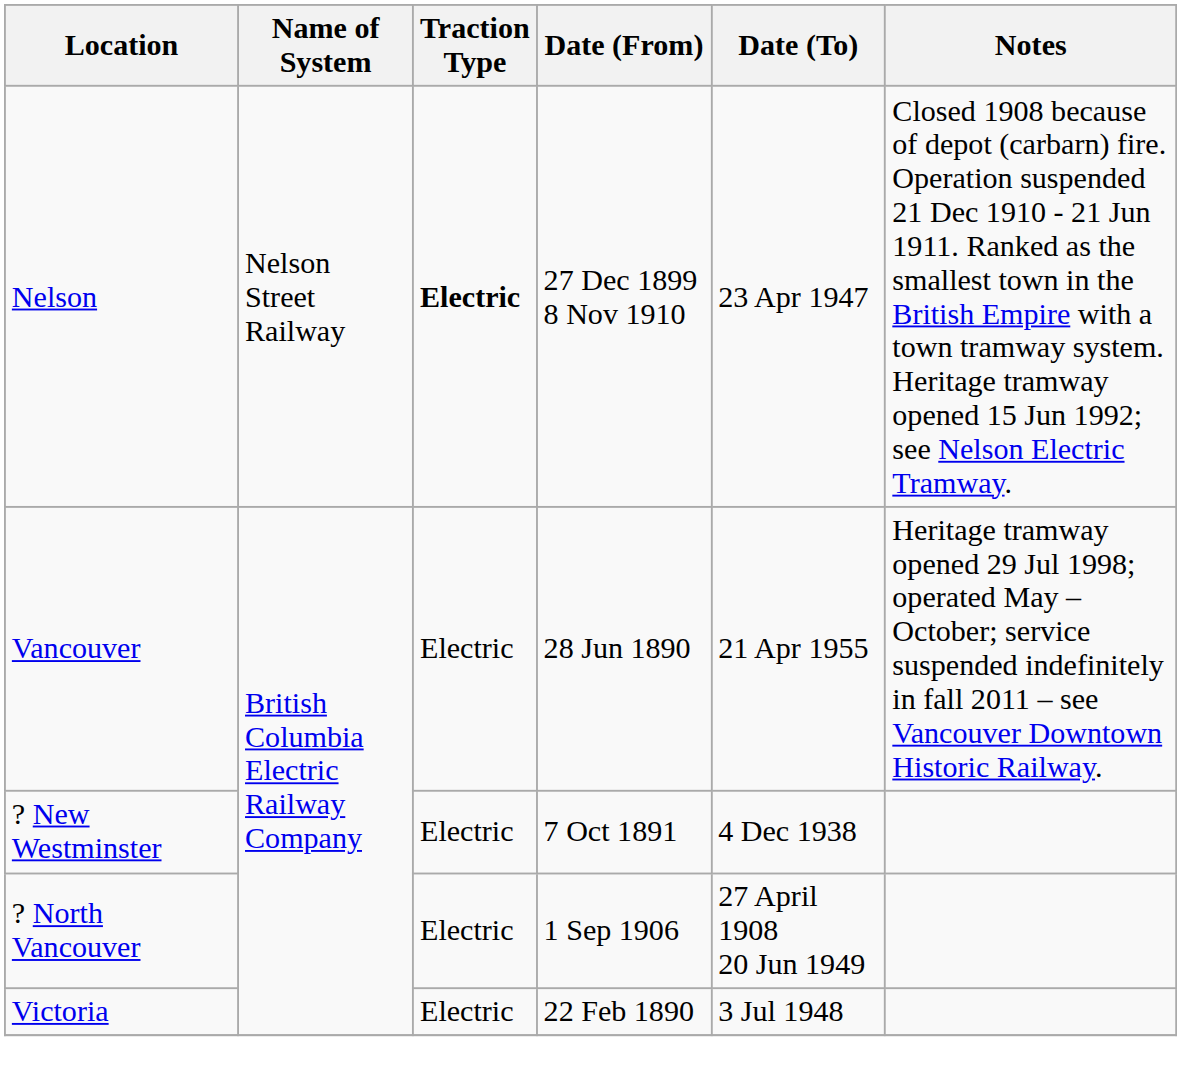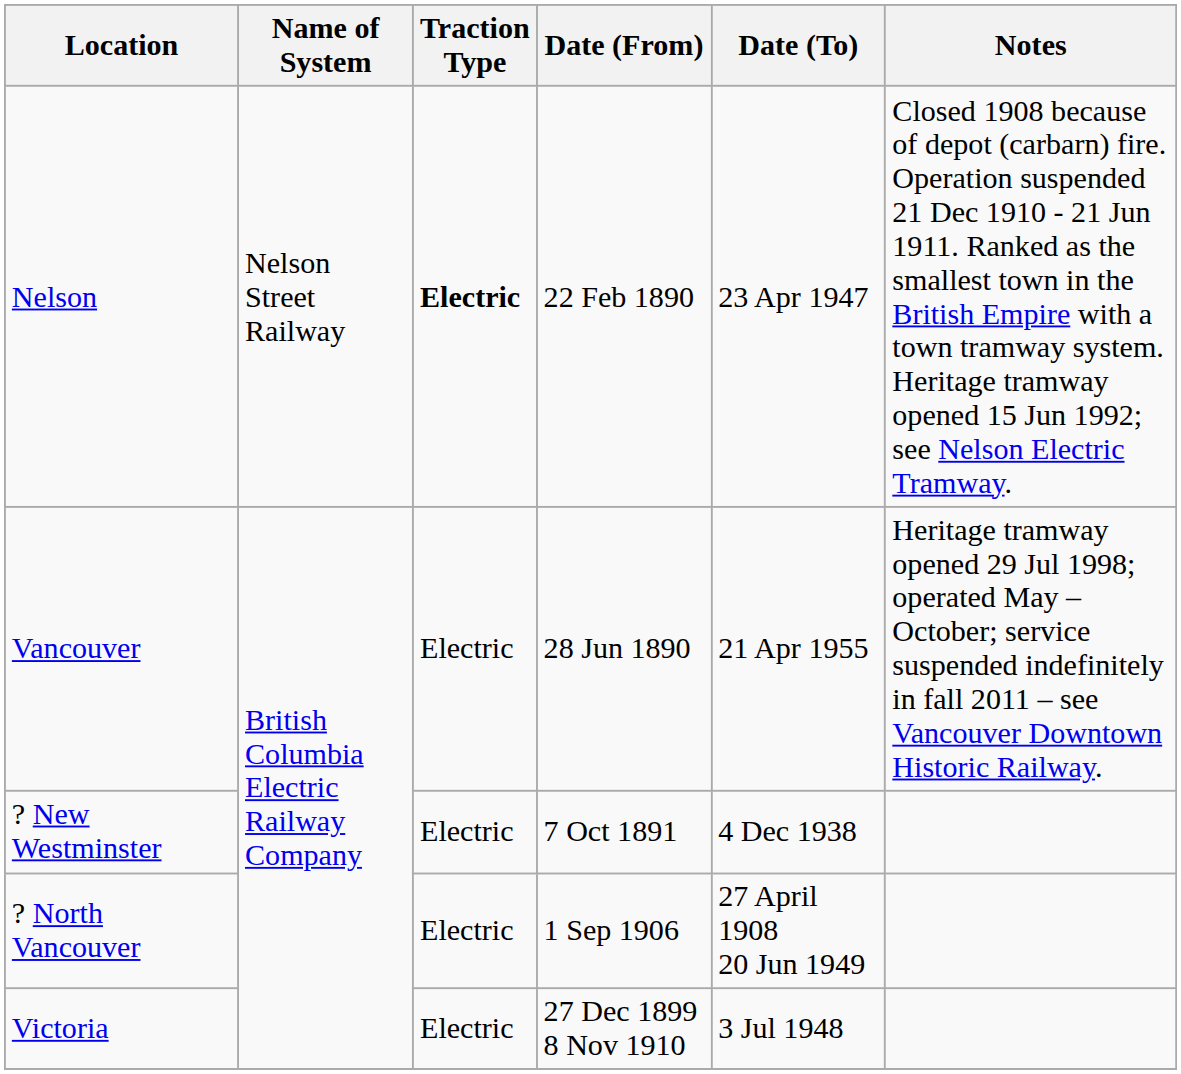Nelson | Date (From): 27 Dec 1899 8 Nov 1910 -> 22 Feb 1890
Victoria | Date (From): 22 Feb 1890 -> 27 Dec 1899 8 Nov 1910
